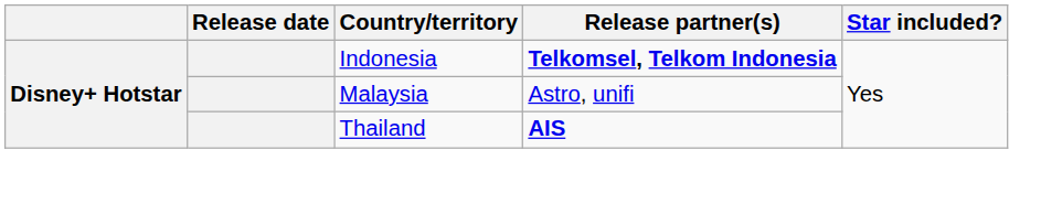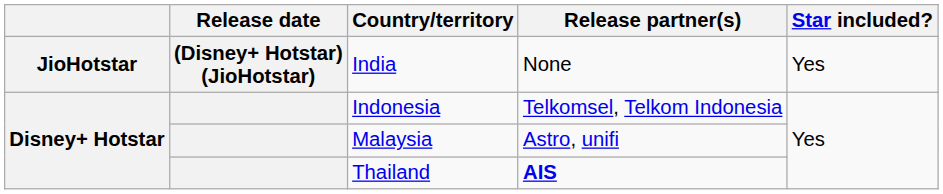+ row: JioHotstar | (Disney+ Hotstar) (JioHotstar) | India | None | Yes
Indonesia | Release partner(s): bold -> normal
